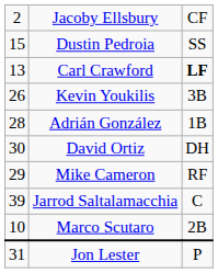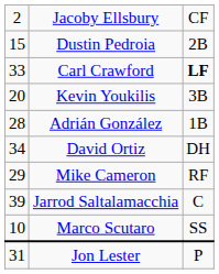Dustin Pedroia | column 3: SS -> 2B
Carl Crawford | column 1: 13 -> 33
Kevin Youkilis | column 1: 26 -> 20
David Ortiz | column 1: 30 -> 34
Marco Scutaro | column 3: 2B -> SS
